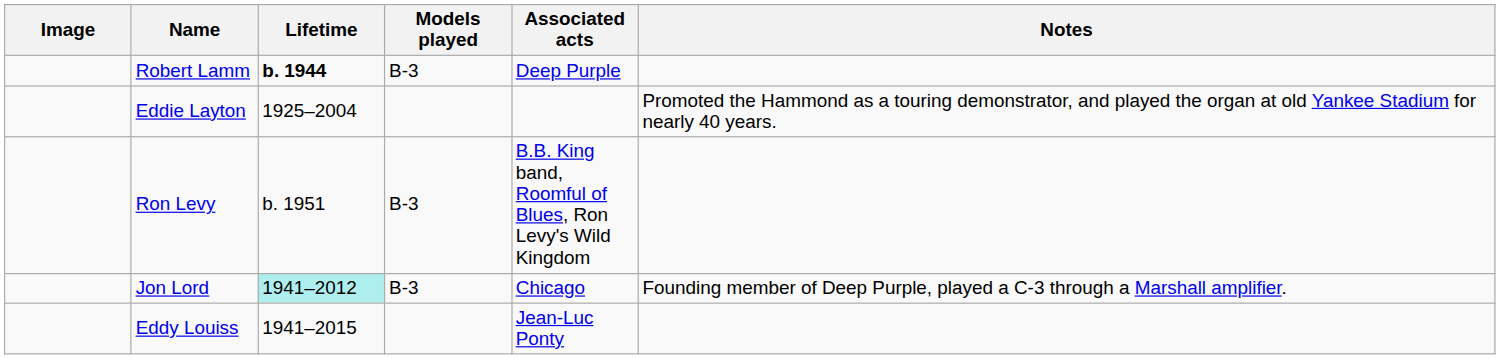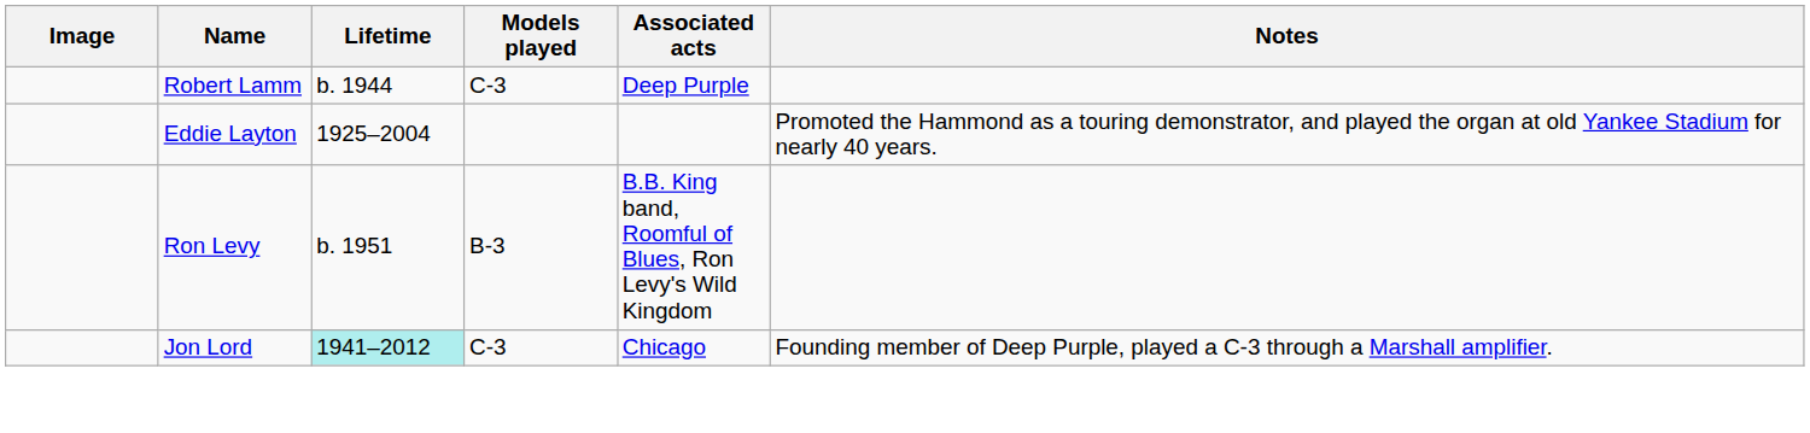Robert Lamm | Lifetime: bold -> normal
Robert Lamm | Models played: B-3 -> C-3
Jon Lord | Models played: B-3 -> C-3
- row: Eddy Louiss | 1941–2015 | Jean-Luc Ponty
